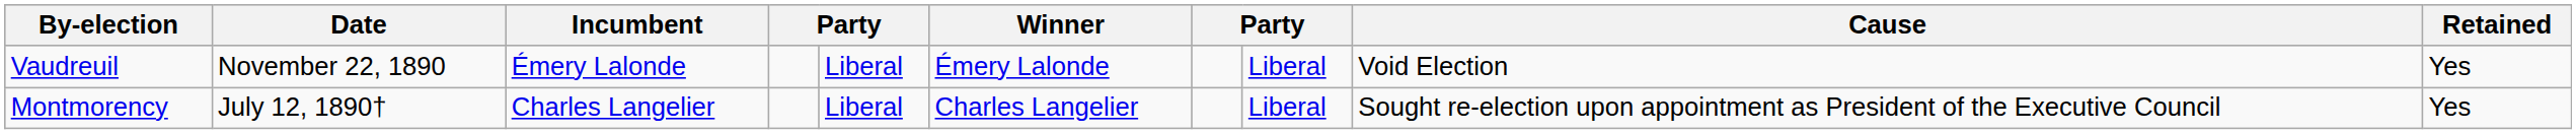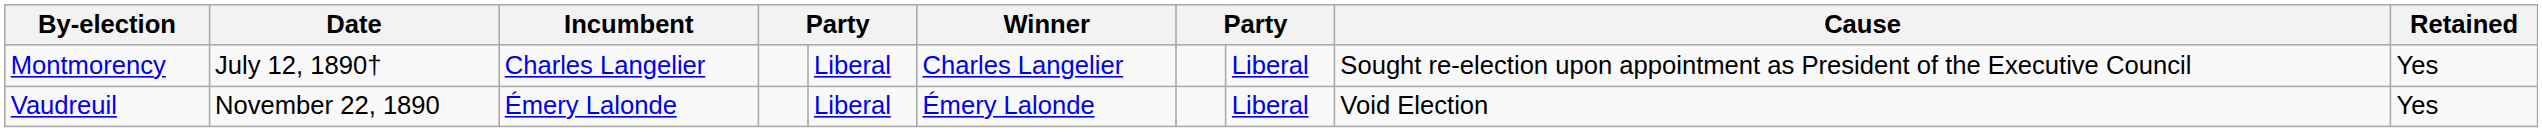rows swapped: Vaudreuil <-> Montmorency
